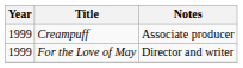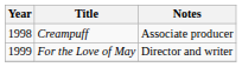Creampuff | Year: 1999 -> 1998
